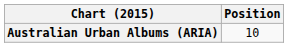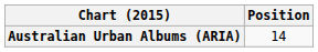Australian Urban Albums (ARIA) | Position: 10 -> 14
